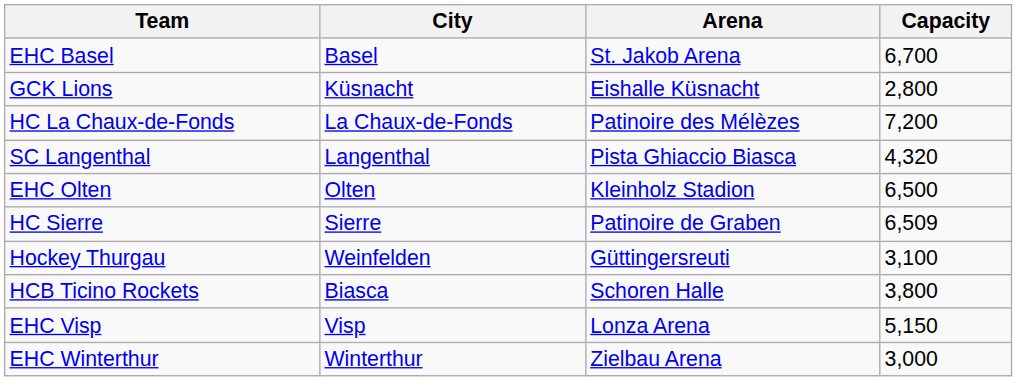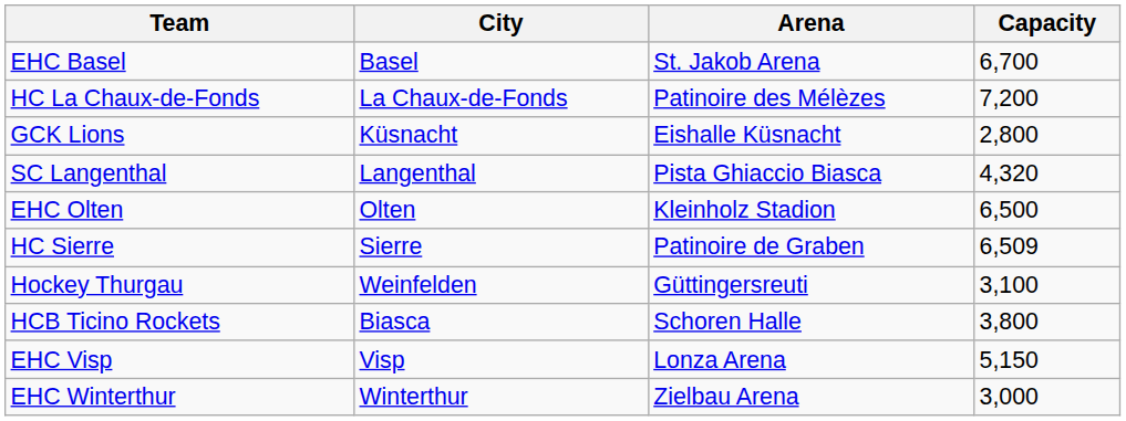rows swapped: HC La Chaux-de-Fonds <-> GCK Lions
